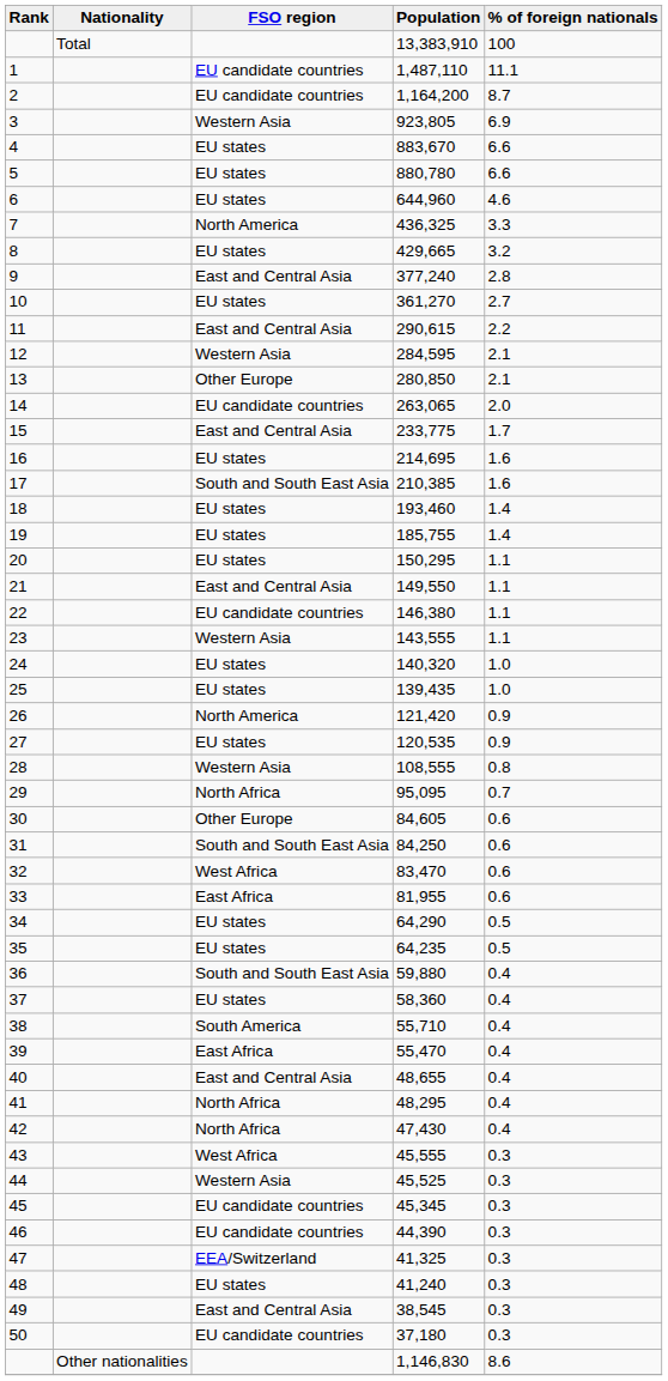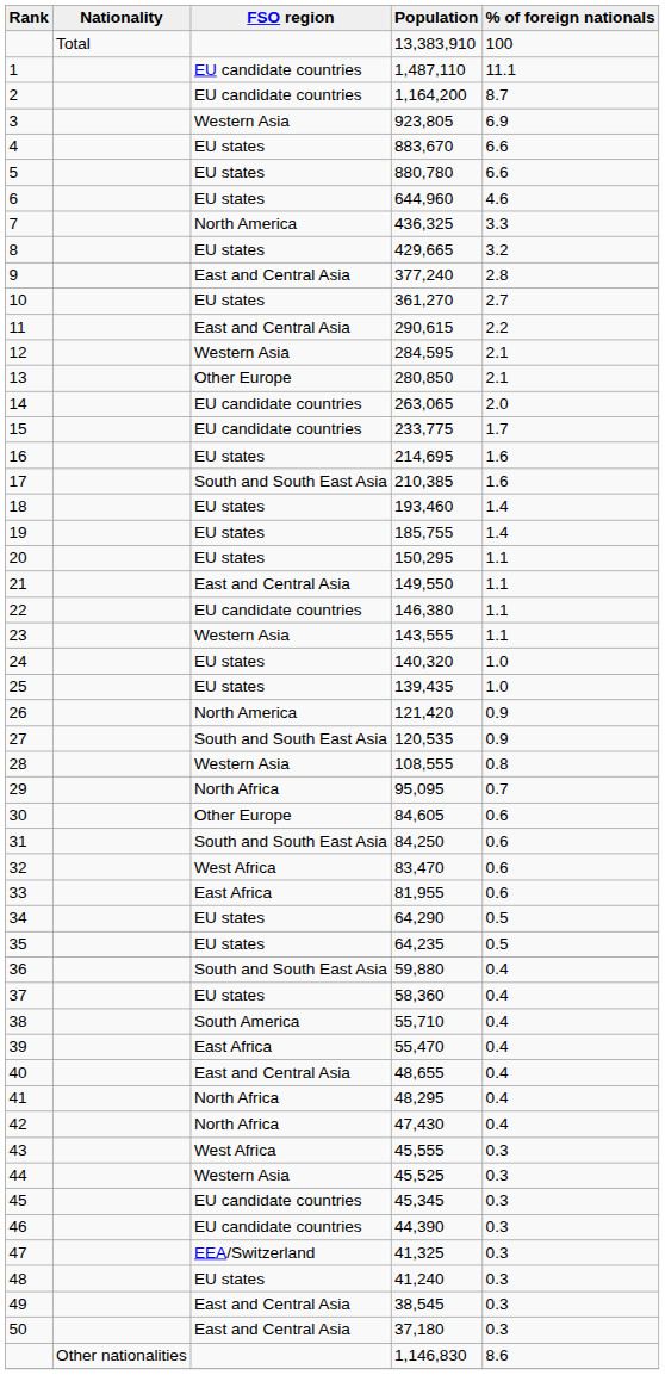233,775 | FSO region: East and Central Asia -> EU candidate countries
120,535 | FSO region: EU states -> South and South East Asia
37,180 | FSO region: EU candidate countries -> East and Central Asia
